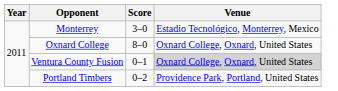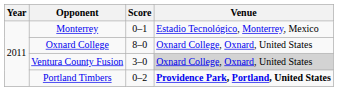Monterrey | Score: 3–0 -> 0–1
Ventura County Fusion | Score: 0–1 -> 3–0
Portland Timbers | Venue: normal -> bold
